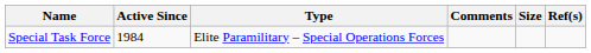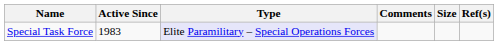Special Task Force | Active Since: 1984 -> 1983
Special Task Force | Type: no background -> lavender background
